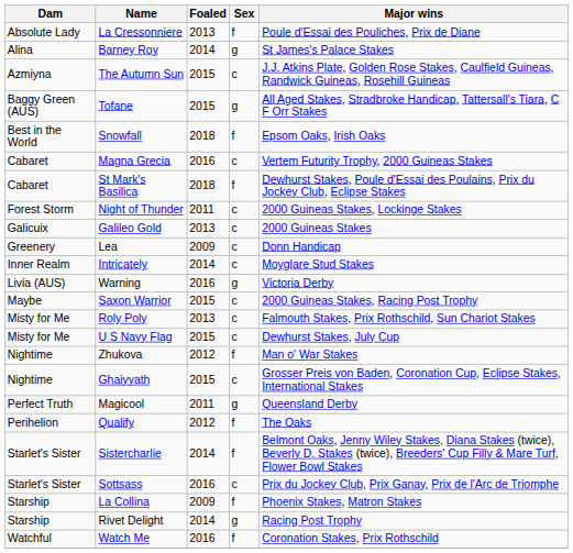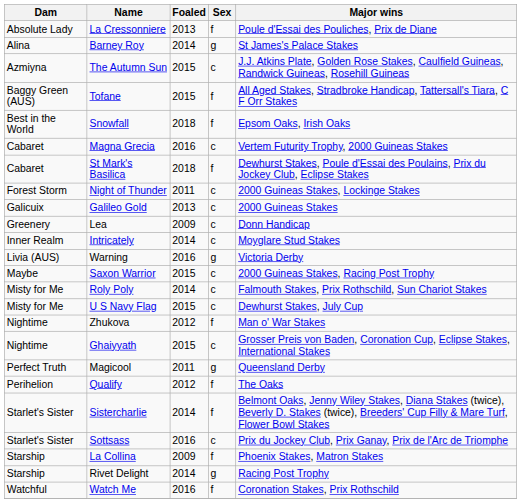Tofane | Sex: g -> f
Roly Poly | Foaled: 2013 -> 2014
